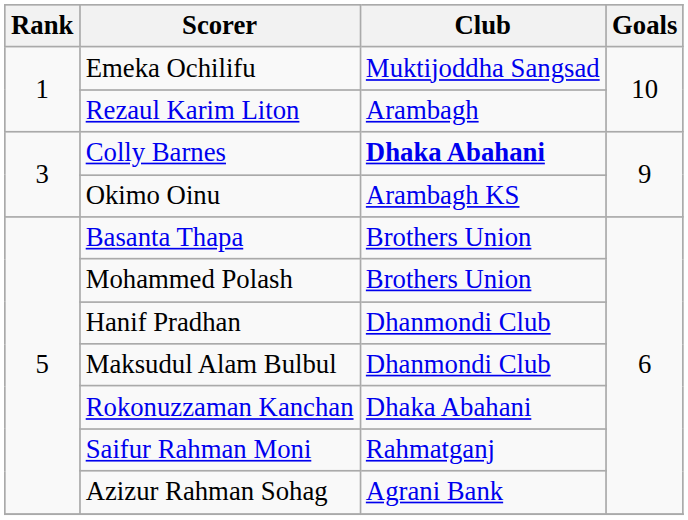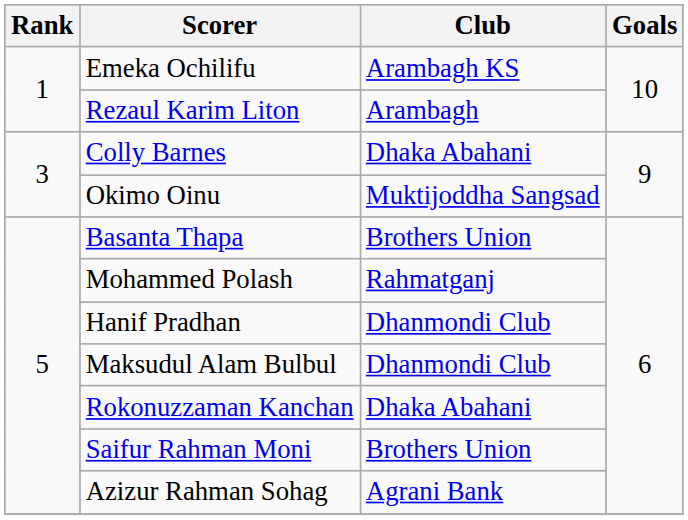Emeka Ochilifu | Club: Muktijoddha Sangsad -> Arambagh KS
Colly Barnes | Club: bold -> normal
Okimo Oinu | Club: Arambagh KS -> Muktijoddha Sangsad
Mohammed Polash | Club: Brothers Union -> Rahmatganj
Saifur Rahman Moni | Club: Rahmatganj -> Brothers Union
